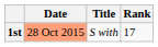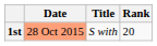1st | Rank: 17 -> 20
